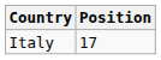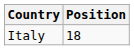Italy | Position: 17 -> 18
